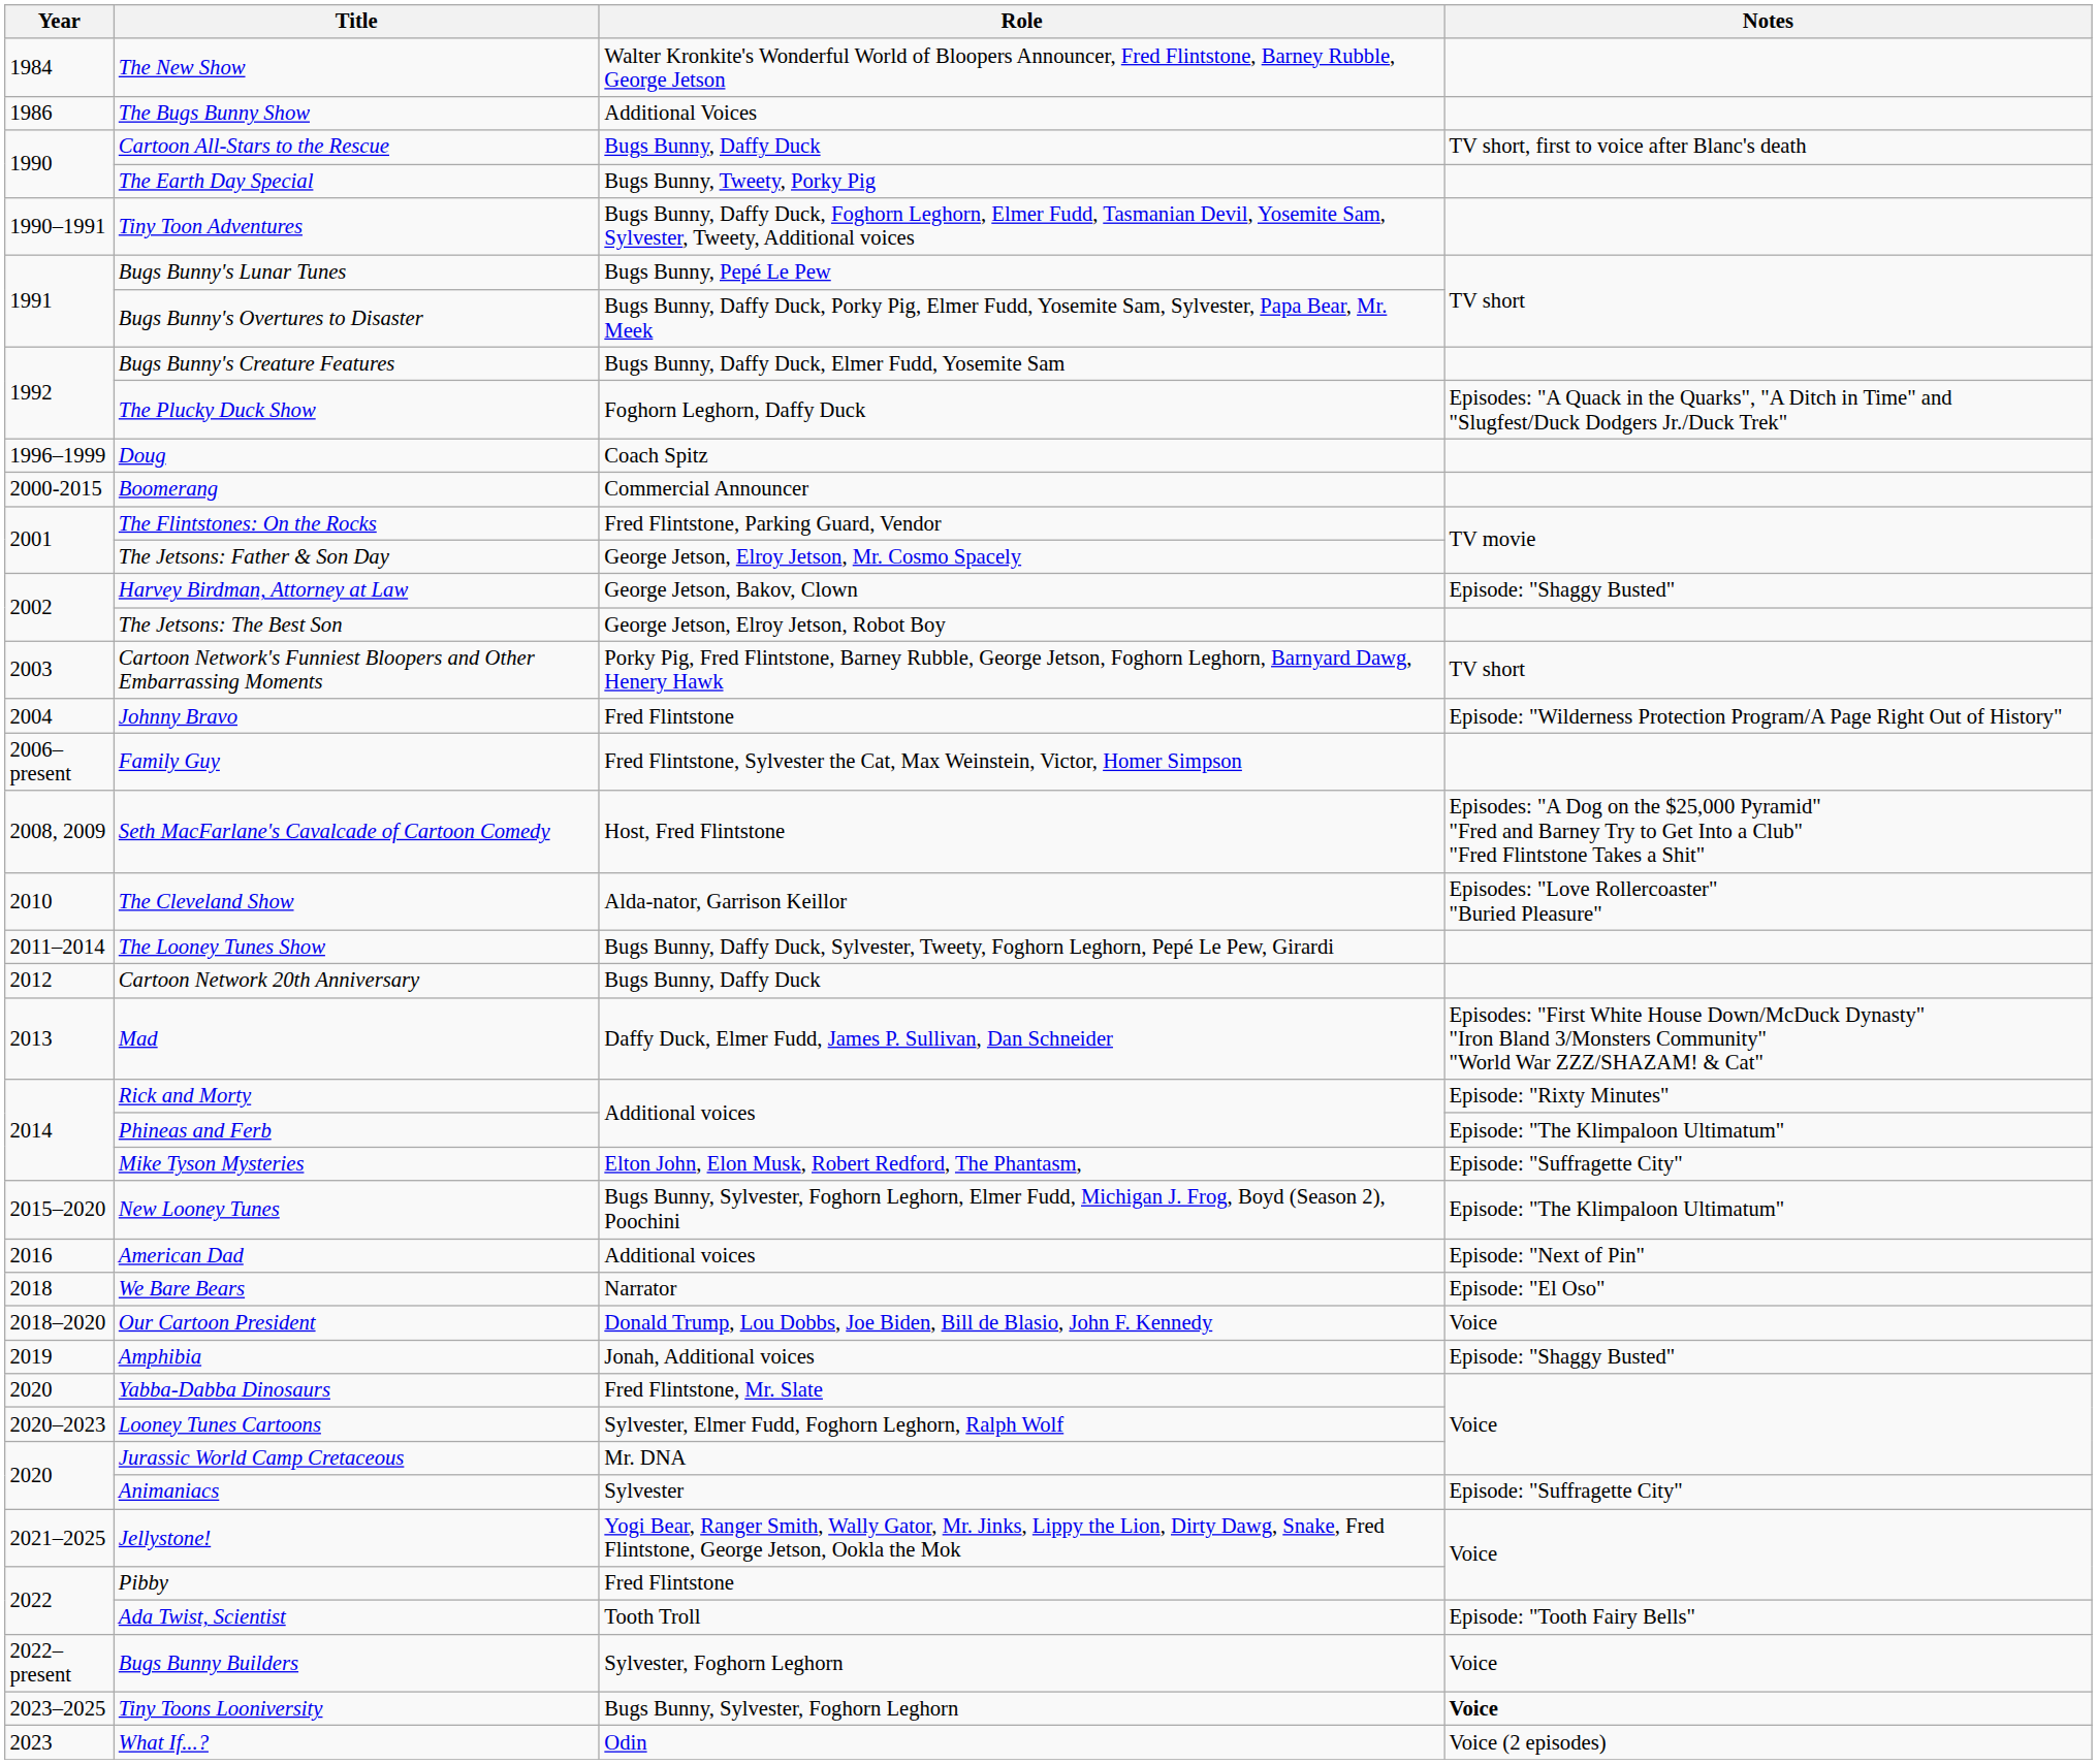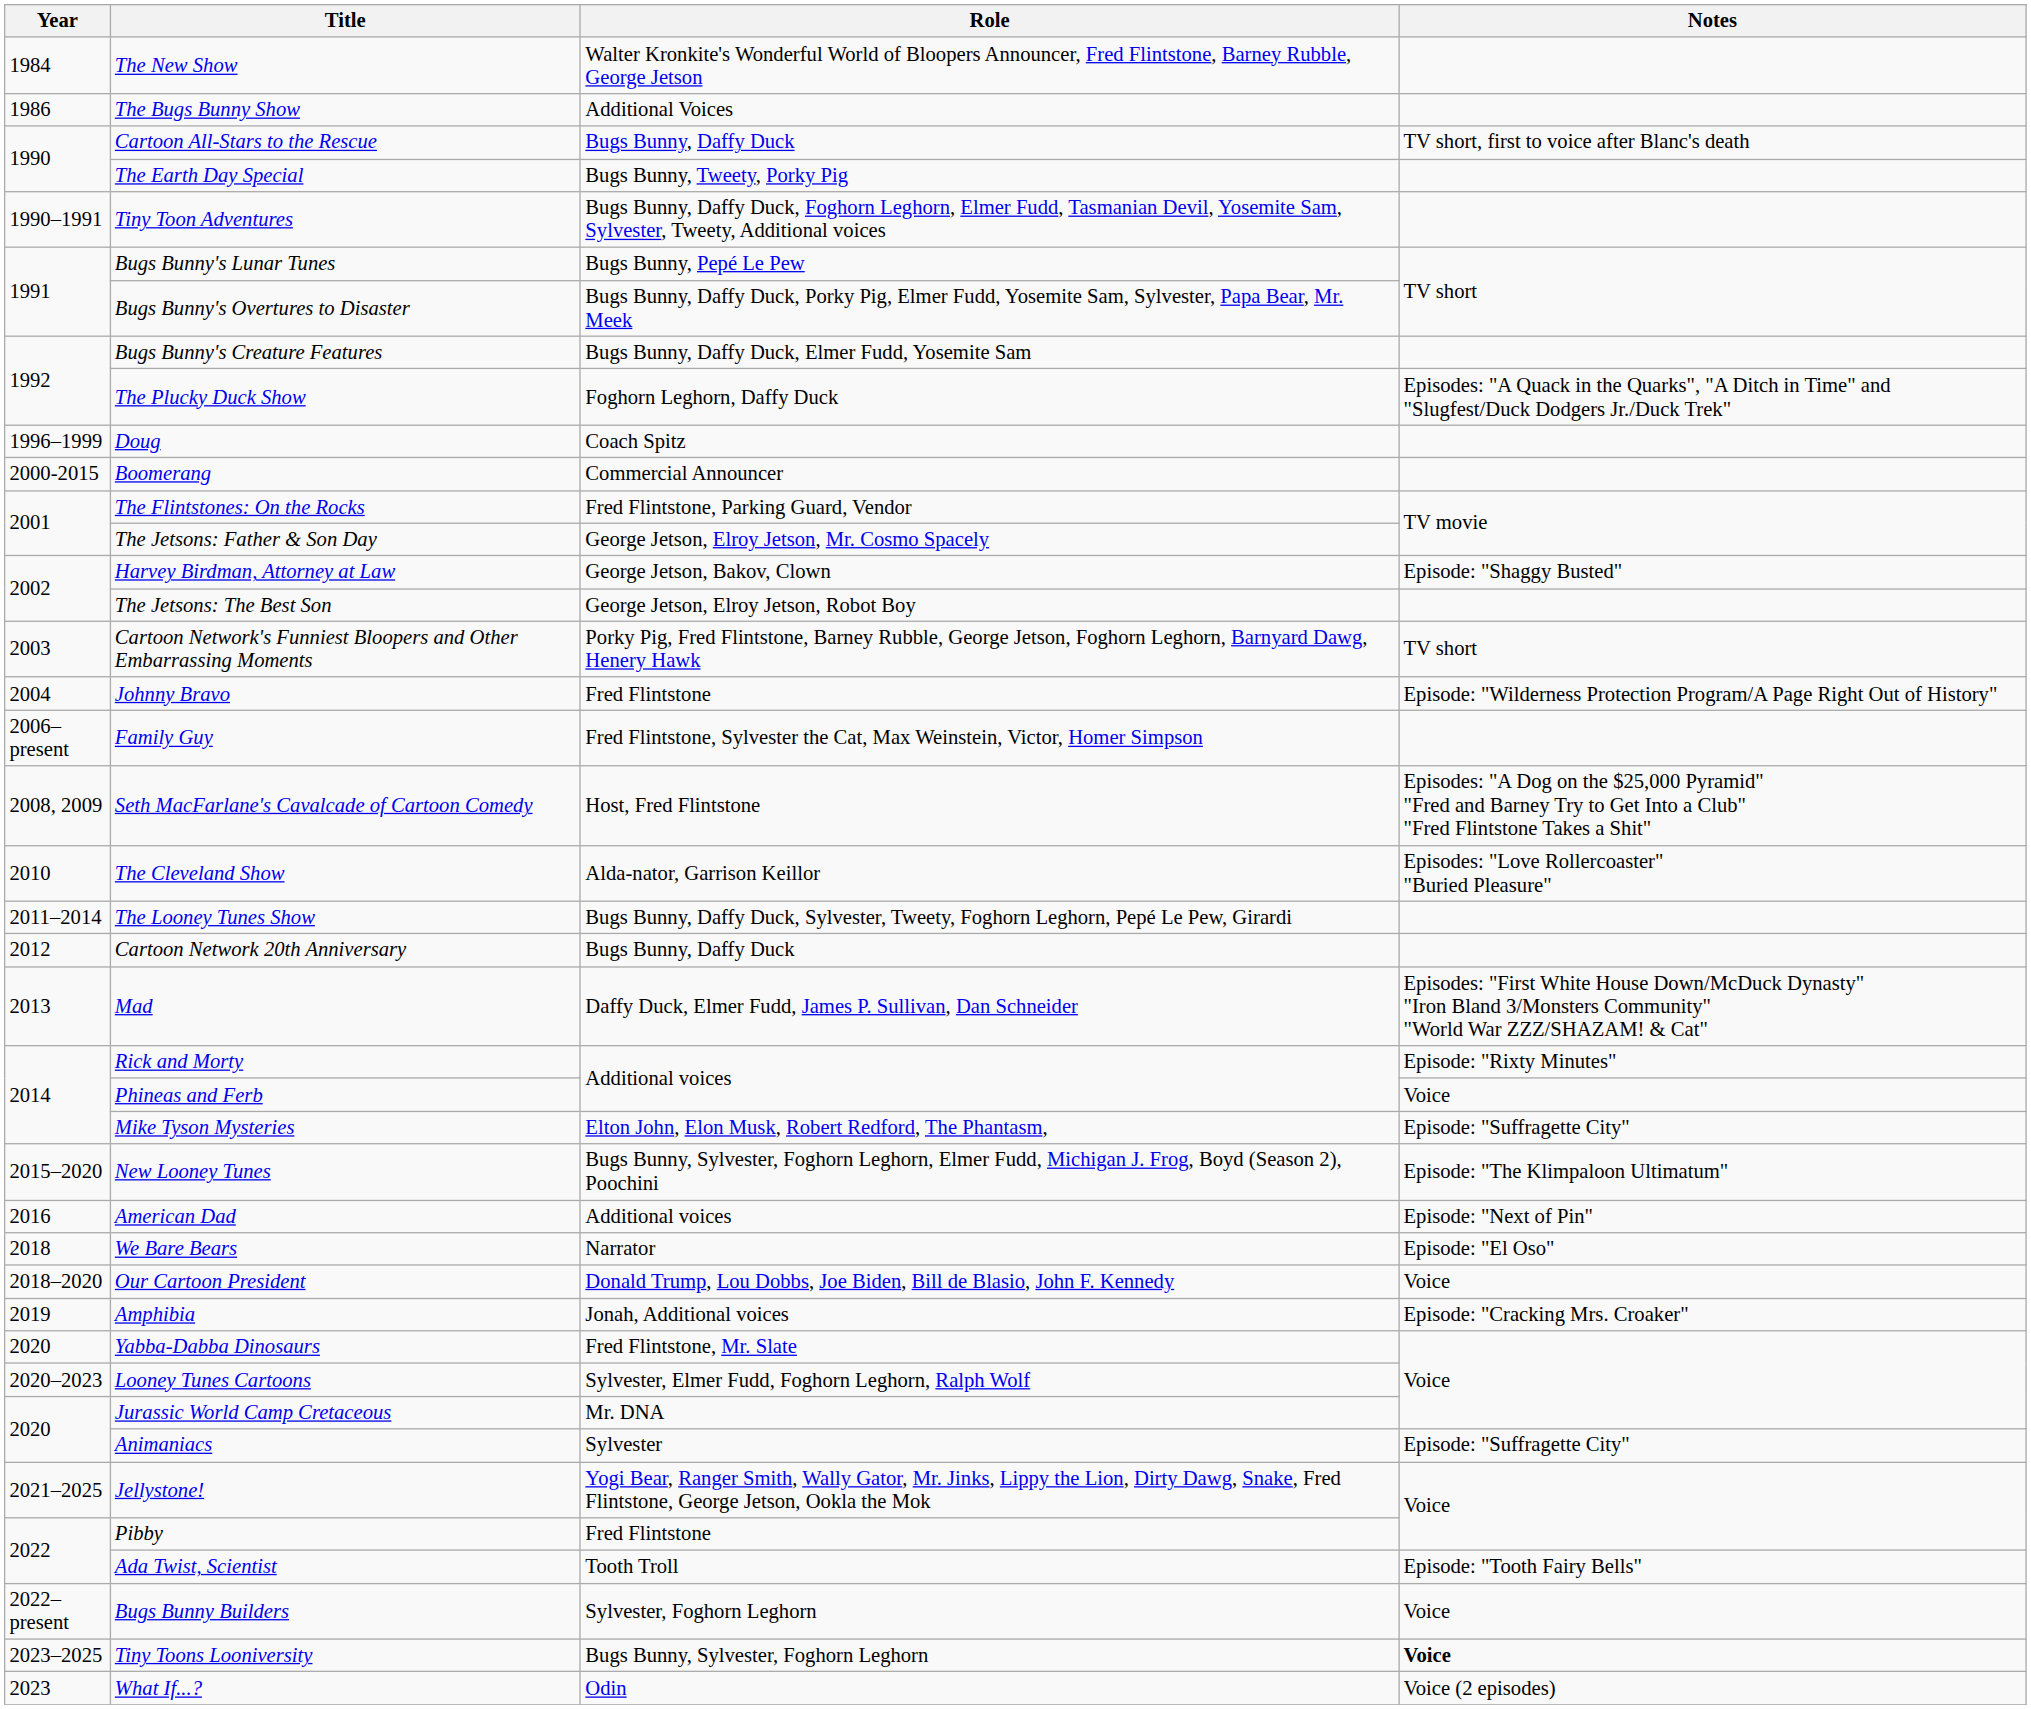Phineas and Ferb | Notes: Episode: "The Klimpaloon Ultimatum" -> Voice
Amphibia | Notes: Episode: "Shaggy Busted" -> Episode: "Cracking Mrs. Croaker"
